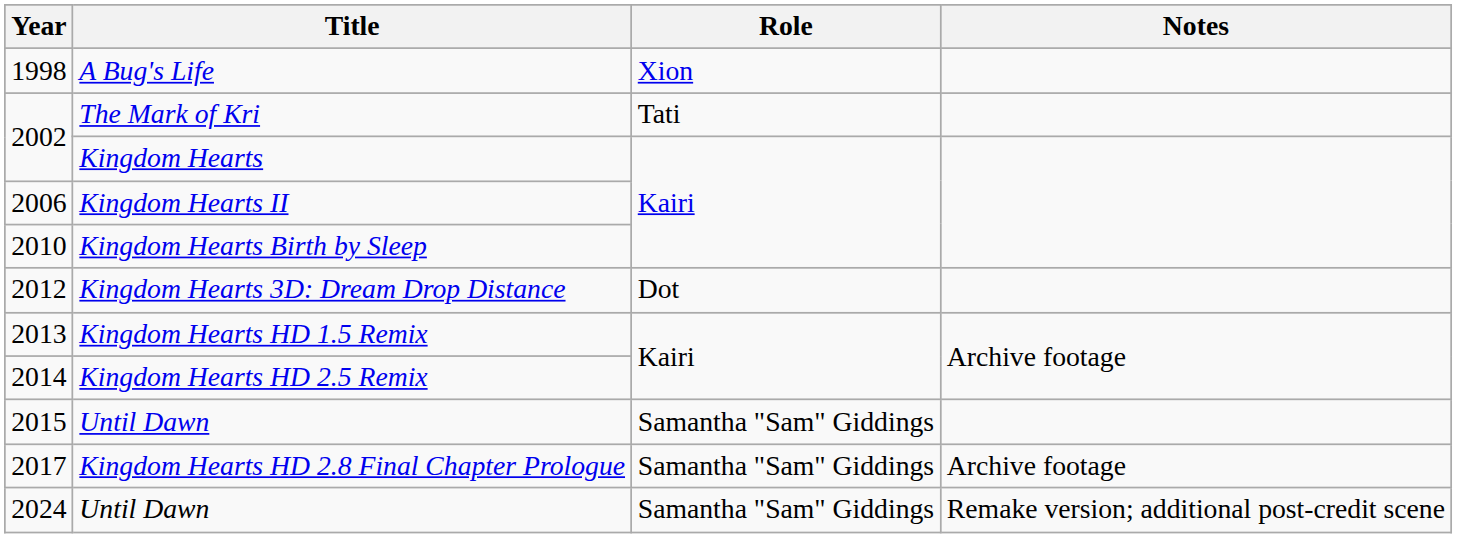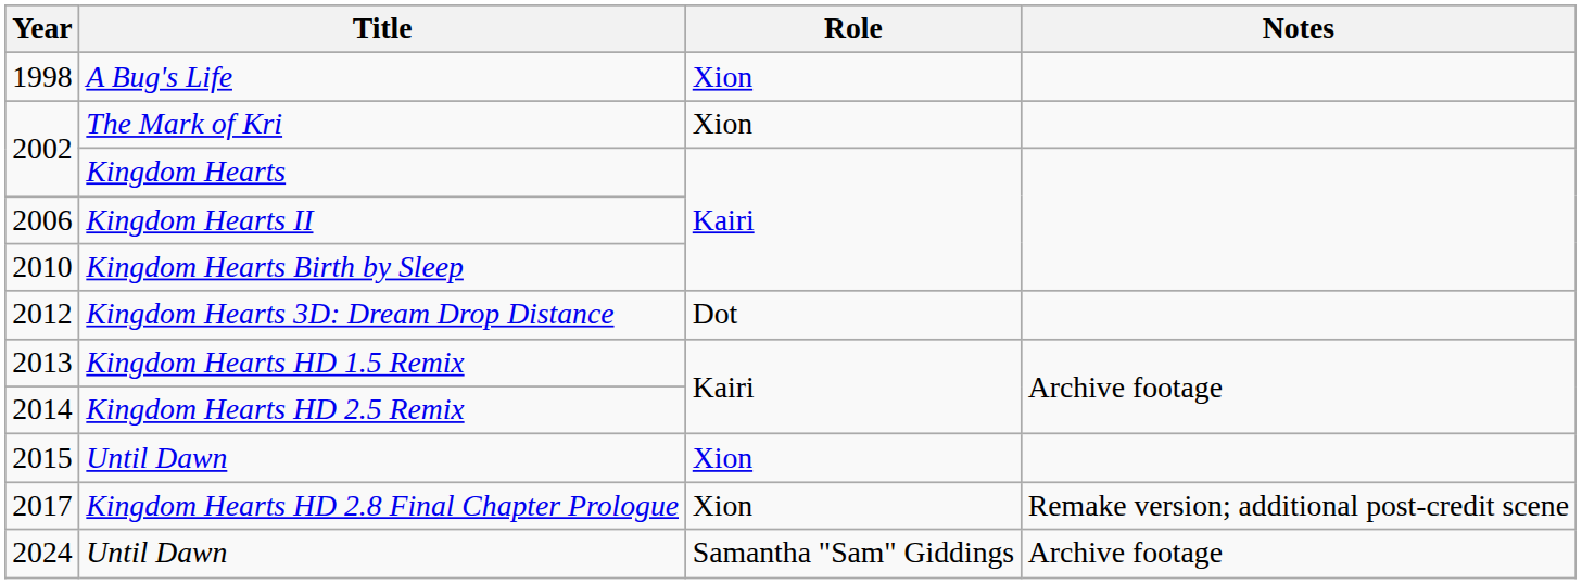The Mark of Kri | Role: Tati -> Xion
2015 / Until Dawn | Role: Samantha "Sam" Giddings -> Xion
Kingdom Hearts HD 2.8 Final Chapter Prologue | Role: Samantha "Sam" Giddings -> Xion
Kingdom Hearts HD 2.8 Final Chapter Prologue | Notes: Archive footage -> Remake version; additional post-credit scene
2024 / Until Dawn | Notes: Remake version; additional post-credit scene -> Archive footage
